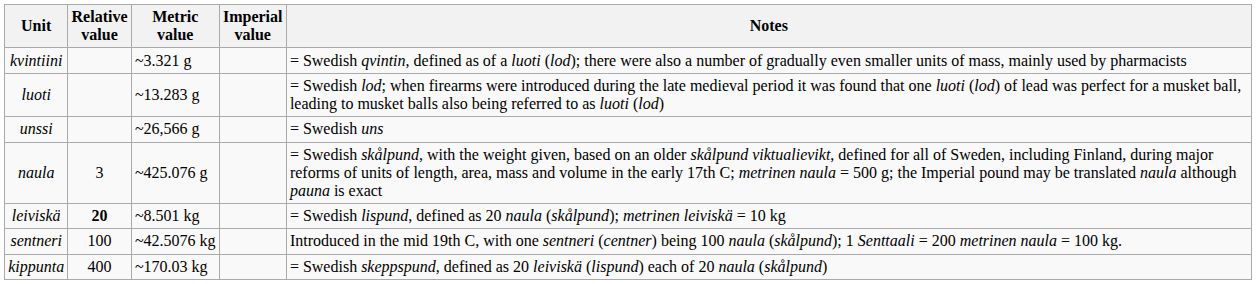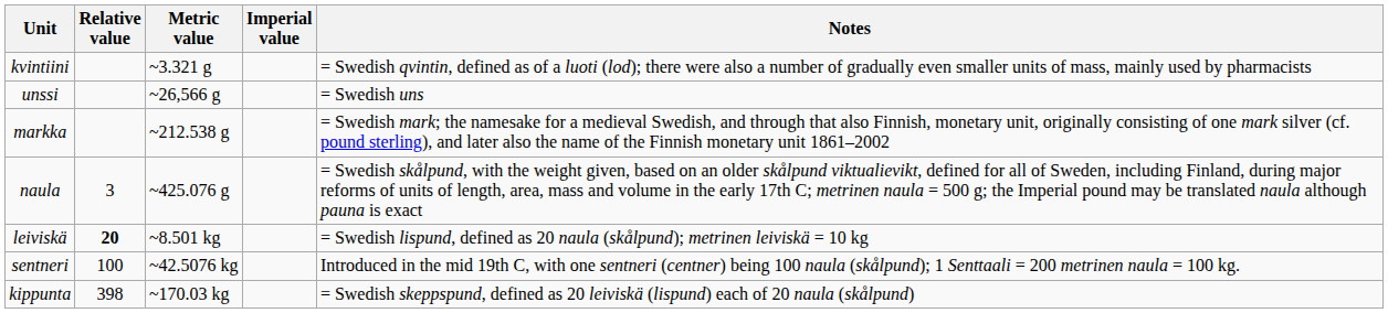- row: luoti | ~13.283 g | = Swedish lod; when firearms were introduced during the late medieval period it was found that one luoti (lod) of lead was perfect for a musket ball, leading to musket balls also being referred to as luoti (lod)
+ row: markka | ~212.538 g | = Swedish mark; the namesake for a medieval Swedish, and through that also Finnish, monetary unit, originally consisting of one mark silver (cf. pound sterling), and later also the name of the Finnish monetary unit 1861–2002
kippunta | Relative value: 400 -> 398
